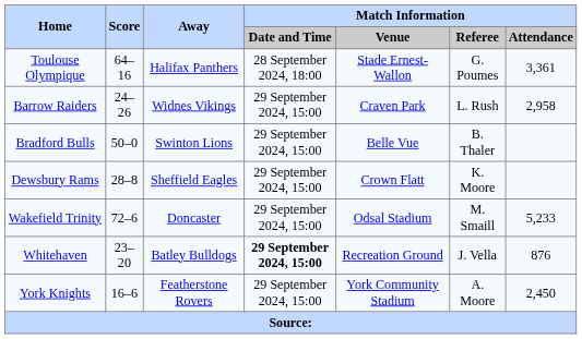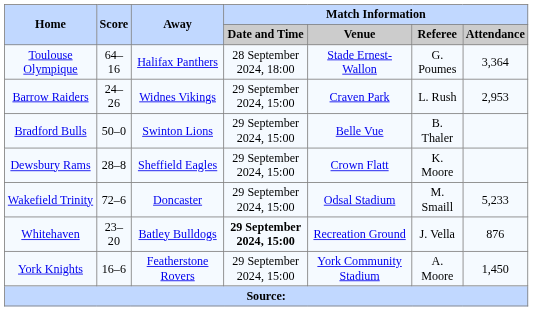Toulouse Olympique | Match Information / Attendance: 3,361 -> 3,364
Barrow Raiders | Match Information / Attendance: 2,958 -> 2,953
York Knights | Match Information / Attendance: 2,450 -> 1,450
